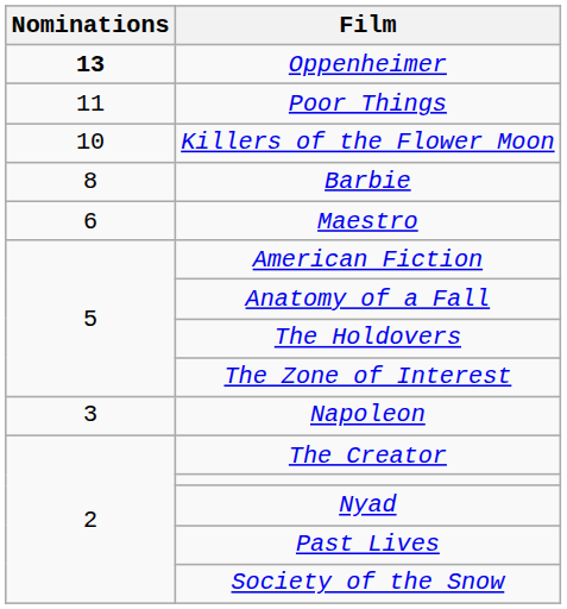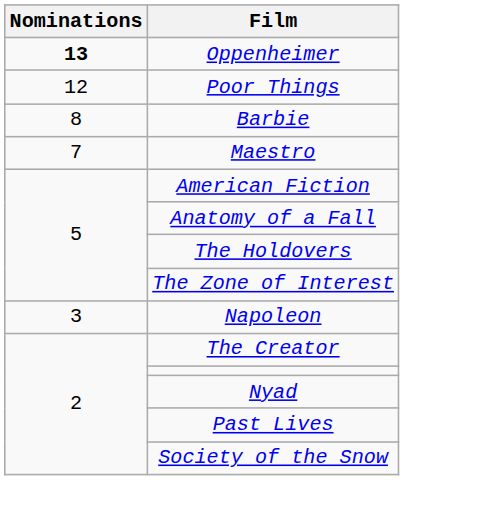Poor Things | Nominations: 11 -> 12
- row: 10 | Killers of the Flower Moon
Maestro | Nominations: 6 -> 7
